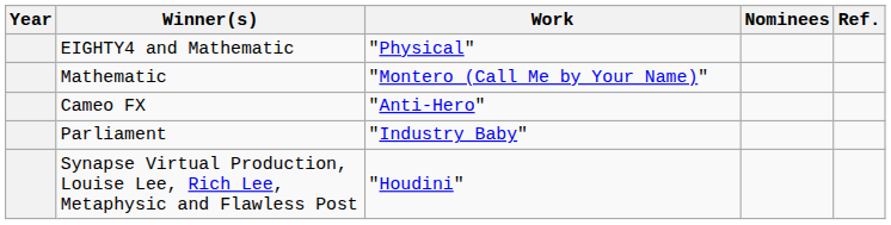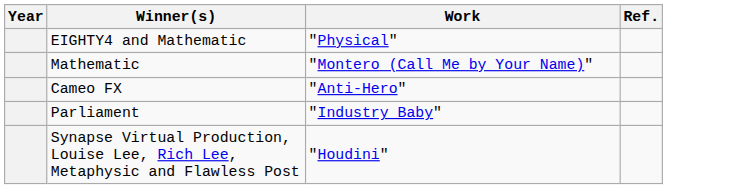- column: Nominees
